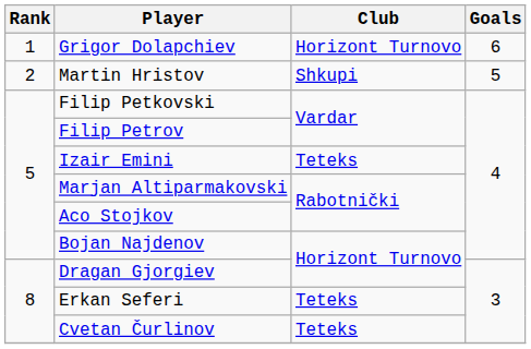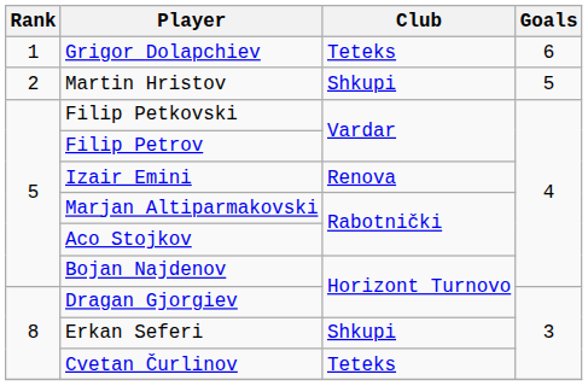Grigor Dolapchiev | Club: Horizont Turnovo -> Teteks
Izair Emini | Club: Teteks -> Renova
Erkan Seferi | Club: Teteks -> Shkupi
